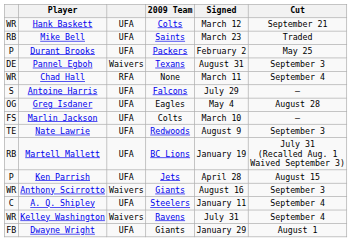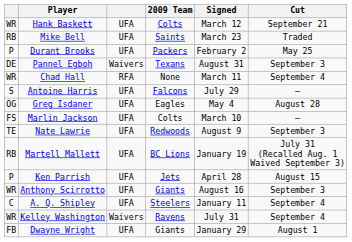Anthony Scirrotto | column 3: Waivers -> UFA
